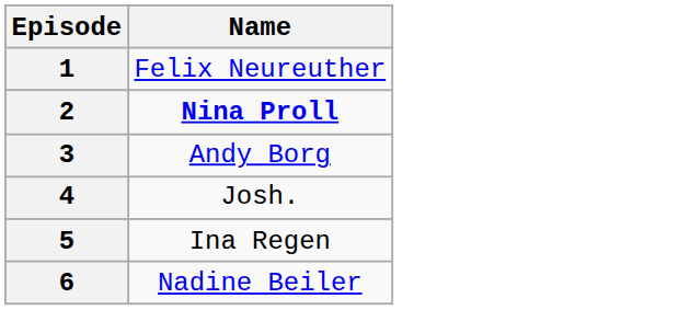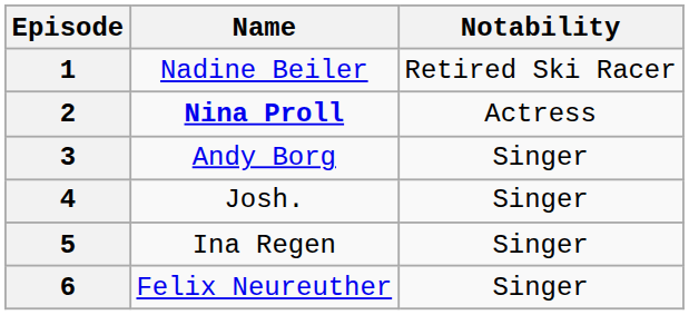+ column: Notability | Retired Ski Racer | Actress | Singer | Singer | Singer | Singer
1 | Name: Felix Neureuther -> Nadine Beiler
6 | Name: Nadine Beiler -> Felix Neureuther
